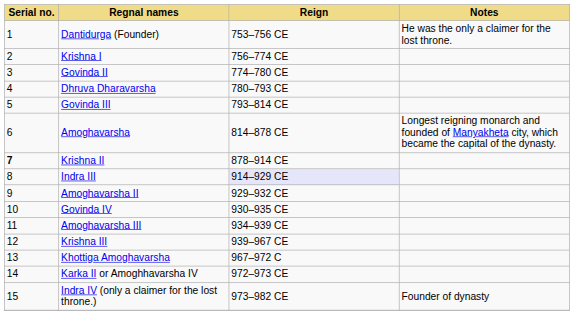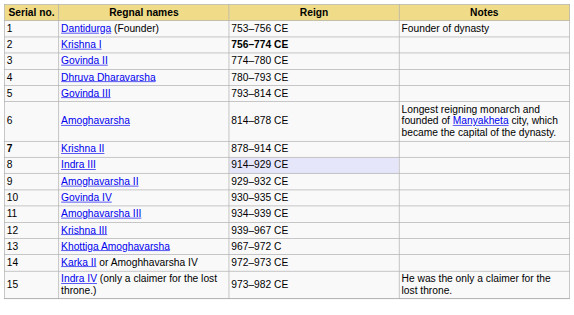Dantidurga (Founder) | Notes: He was the only a claimer for the lost throne. -> Founder of dynasty
Krishna I | Reign: normal -> bold
Indra IV (only a claimer for the lost throne.) | Notes: Founder of dynasty -> He was the only a claimer for the lost throne.
